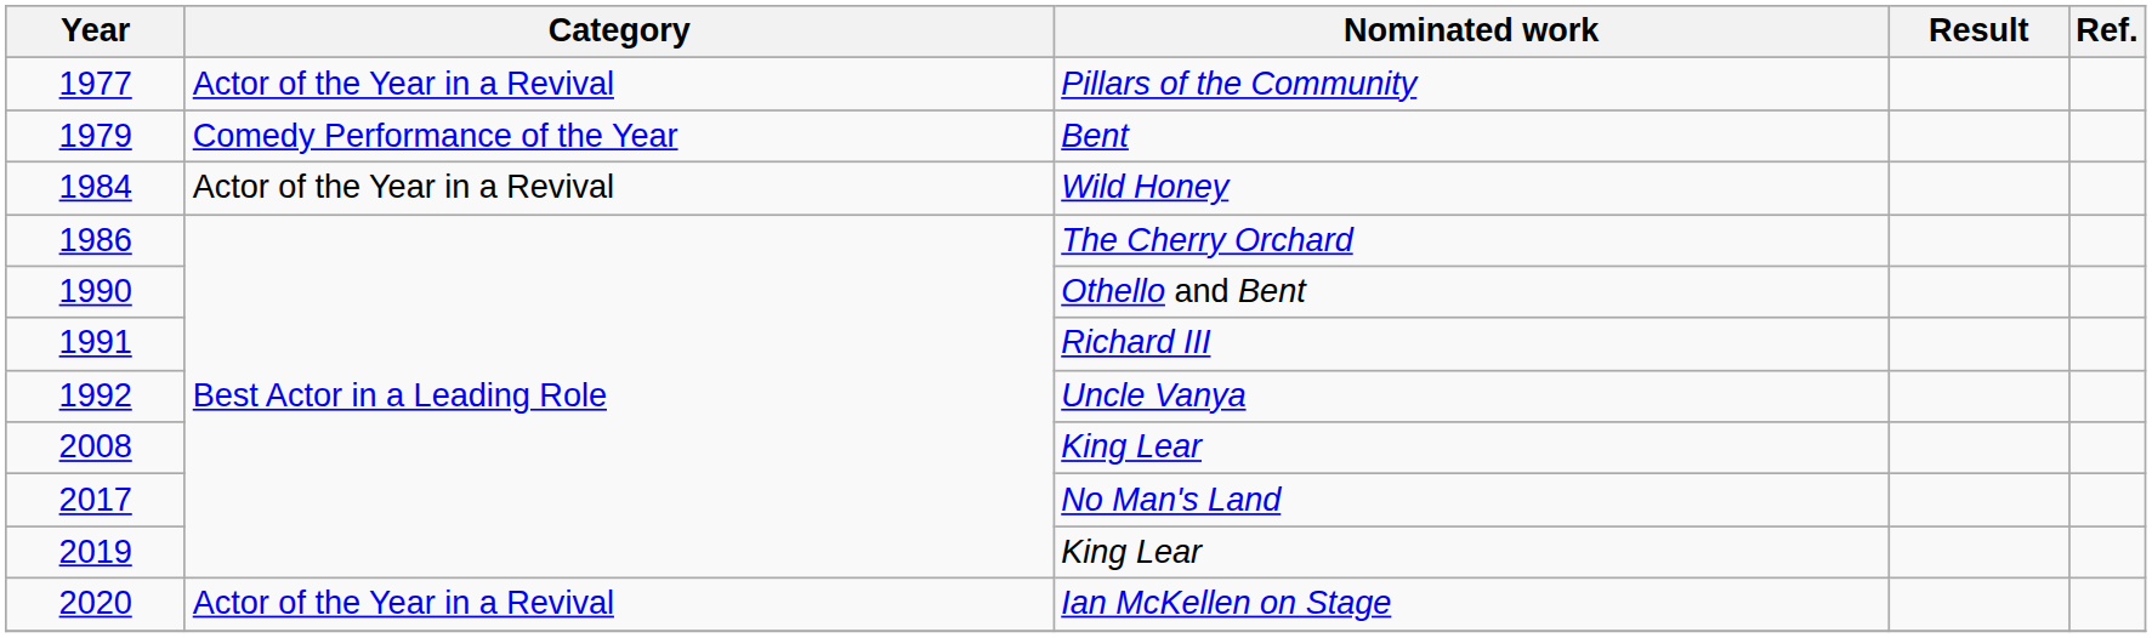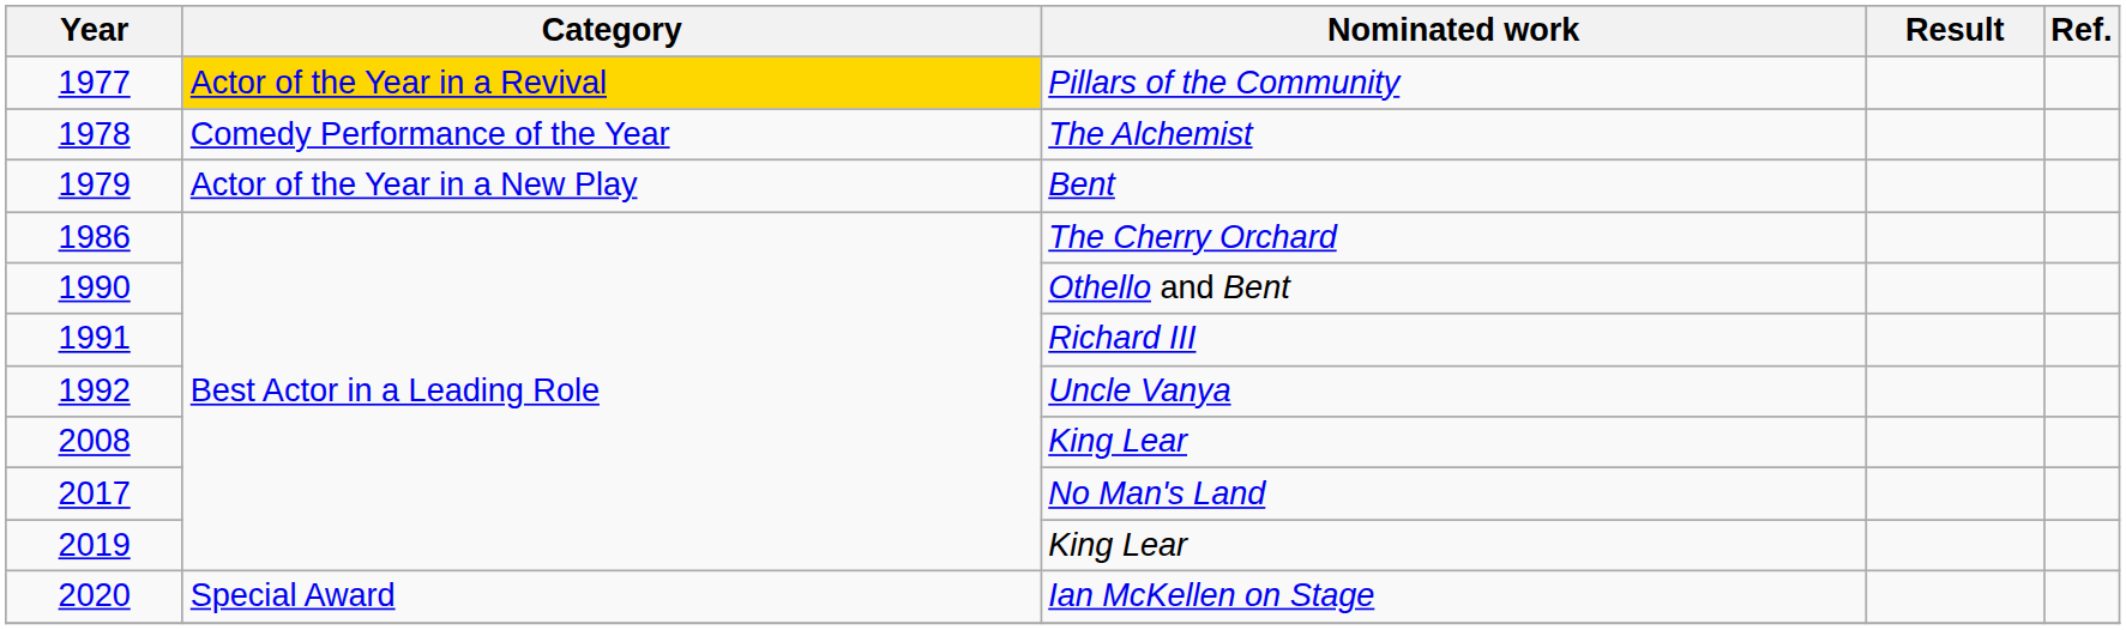Pillars of the Community | Category: no background -> gold background
+ row: 1978 | Comedy Performance of the Year | The Alchemist
Bent | Category: Comedy Performance of the Year -> Actor of the Year in a New Play
- row: 1984 | Actor of the Year in a Revival | Wild Honey
Ian McKellen on Stage | Category: Actor of the Year in a Revival -> Special Award
